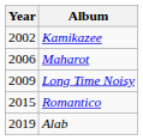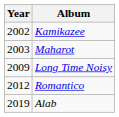Maharot | Year: 2006 -> 2003
Romantico | Year: 2015 -> 2012
